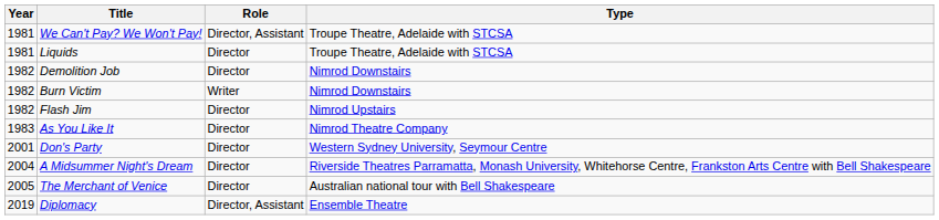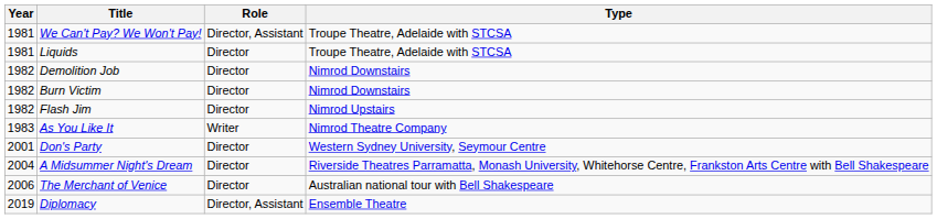Burn Victim | Role: Writer -> Director
As You Like It | Role: Director -> Writer
The Merchant of Venice | Year: 2005 -> 2006
